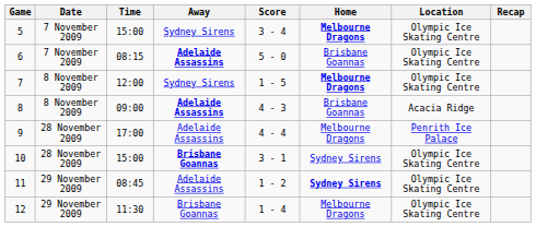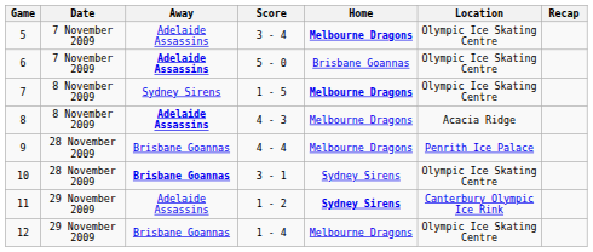- column: Time | 15:00 | 08:15 | 12:00 | 09:00 | 17:00 | 15:00 | 08:45 | 11:30
5 | Away: Sydney Sirens -> Adelaide Assassins
8 | Home: Brisbane Goannas -> Melbourne Dragons
9 | Away: Adelaide Assassins -> Brisbane Goannas
11 | Location: Olympic Ice Skating Centre -> Canterbury Olympic Ice Rink
